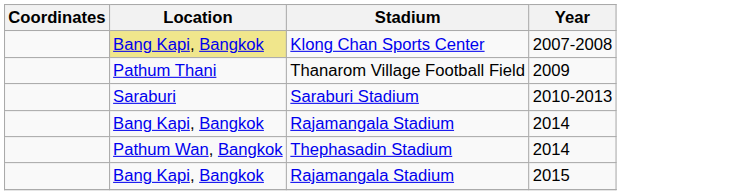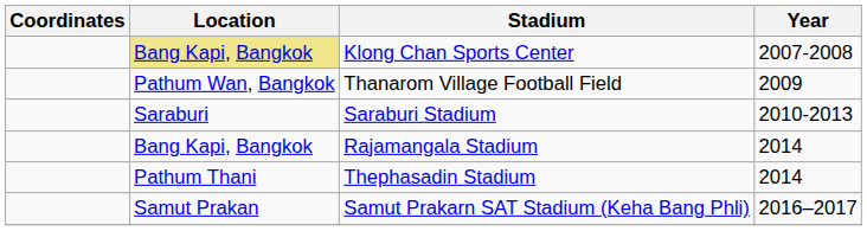Thanarom Village Football Field | Location: Pathum Thani -> Pathum Wan, Bangkok
Thephasadin Stadium | Location: Pathum Wan, Bangkok -> Pathum Thani
- row: Bang Kapi, Bangkok | Rajamangala Stadium | 2015
+ row: Samut Prakan | Samut Prakarn SAT Stadium (Keha Bang Phli) | 2016–2017
